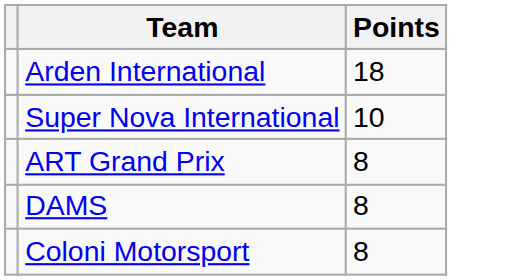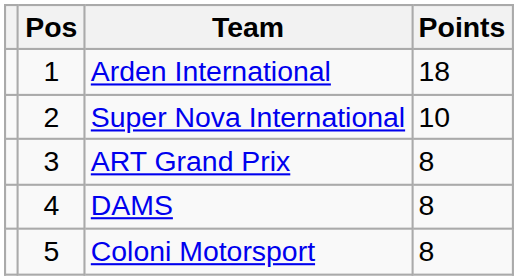+ column: Pos | 1 | 2 | 3 | 4 | 5
